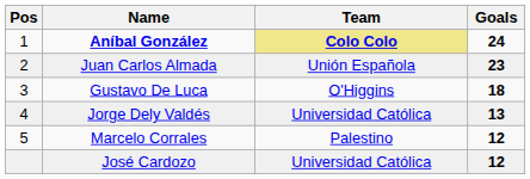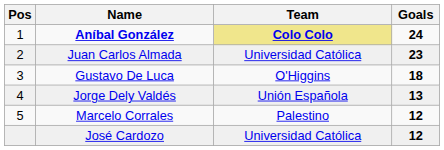Juan Carlos Almada | Team: Unión Española -> Universidad Católica
Jorge Dely Valdés | Team: Universidad Católica -> Unión Española
